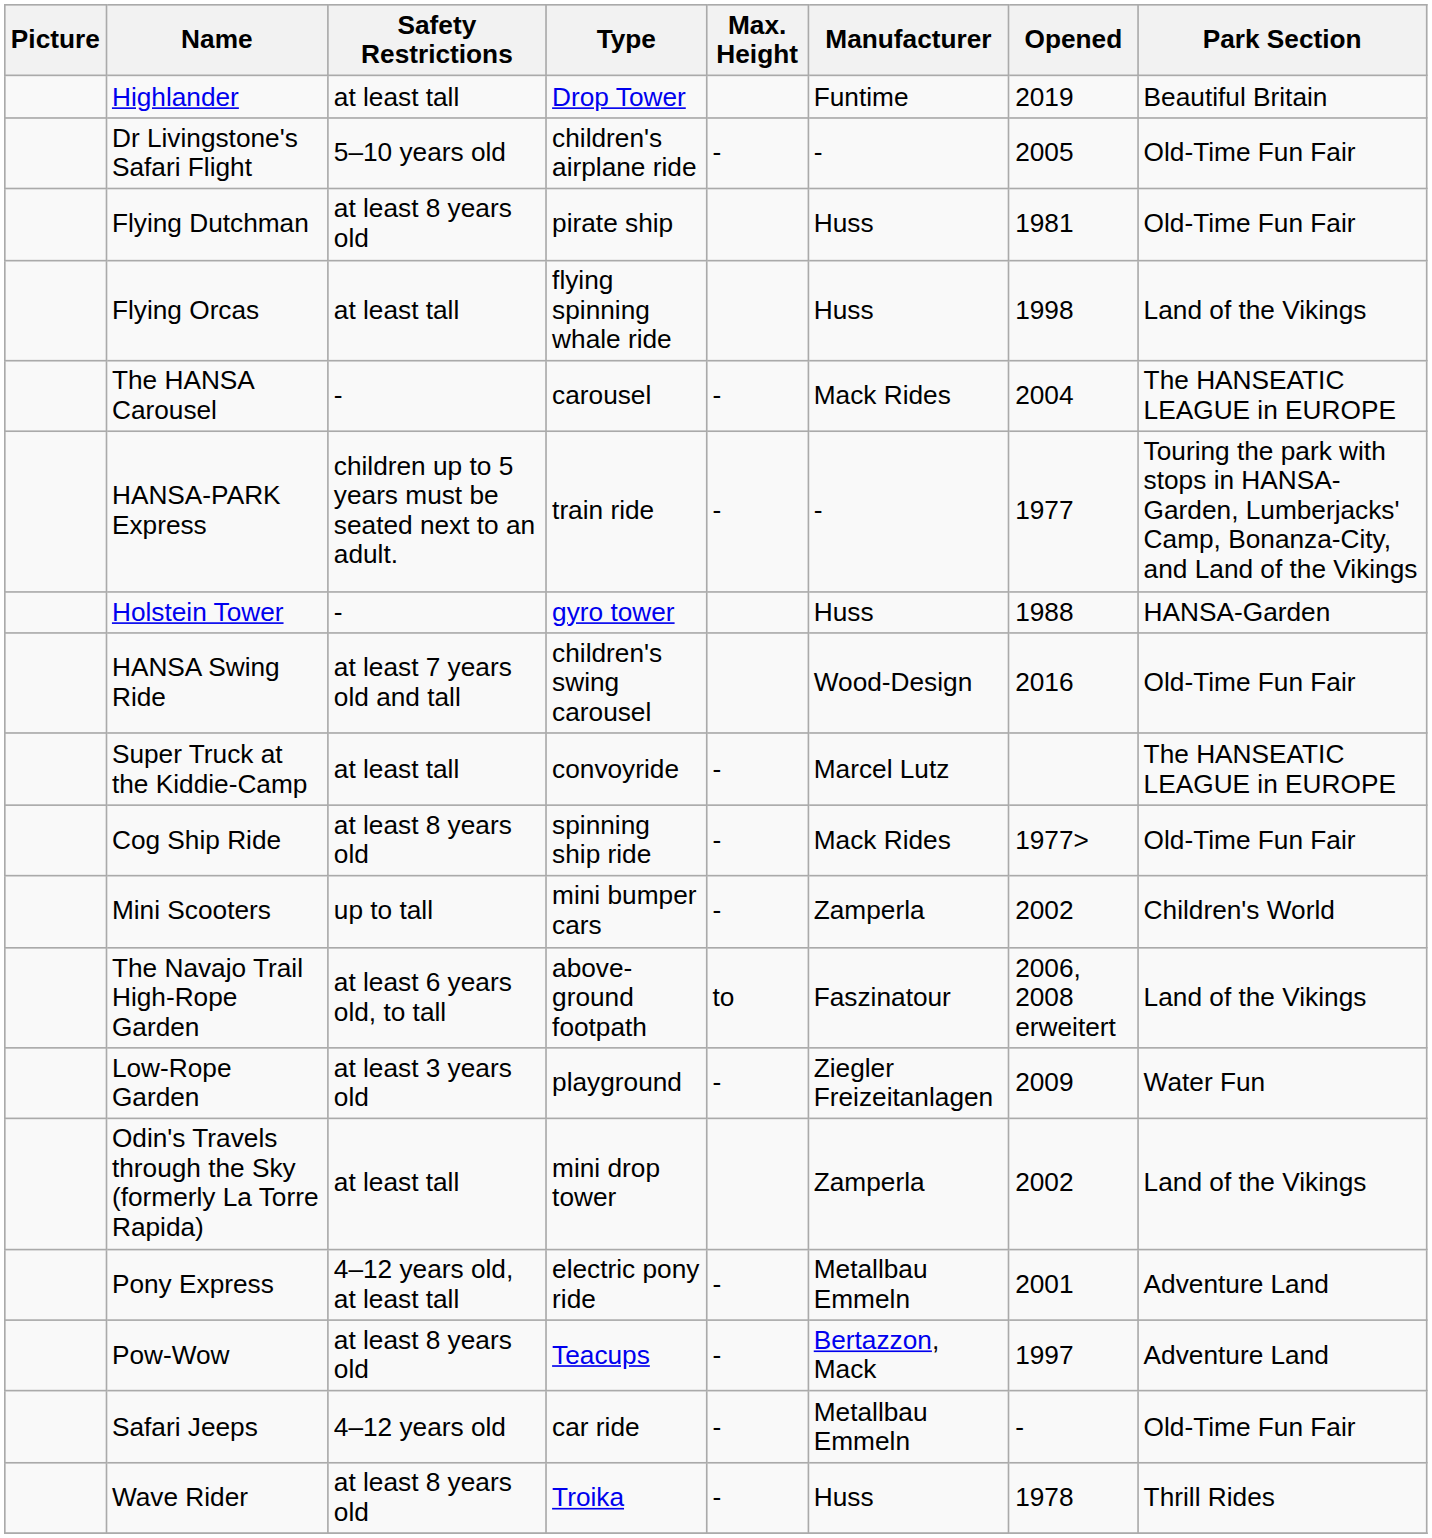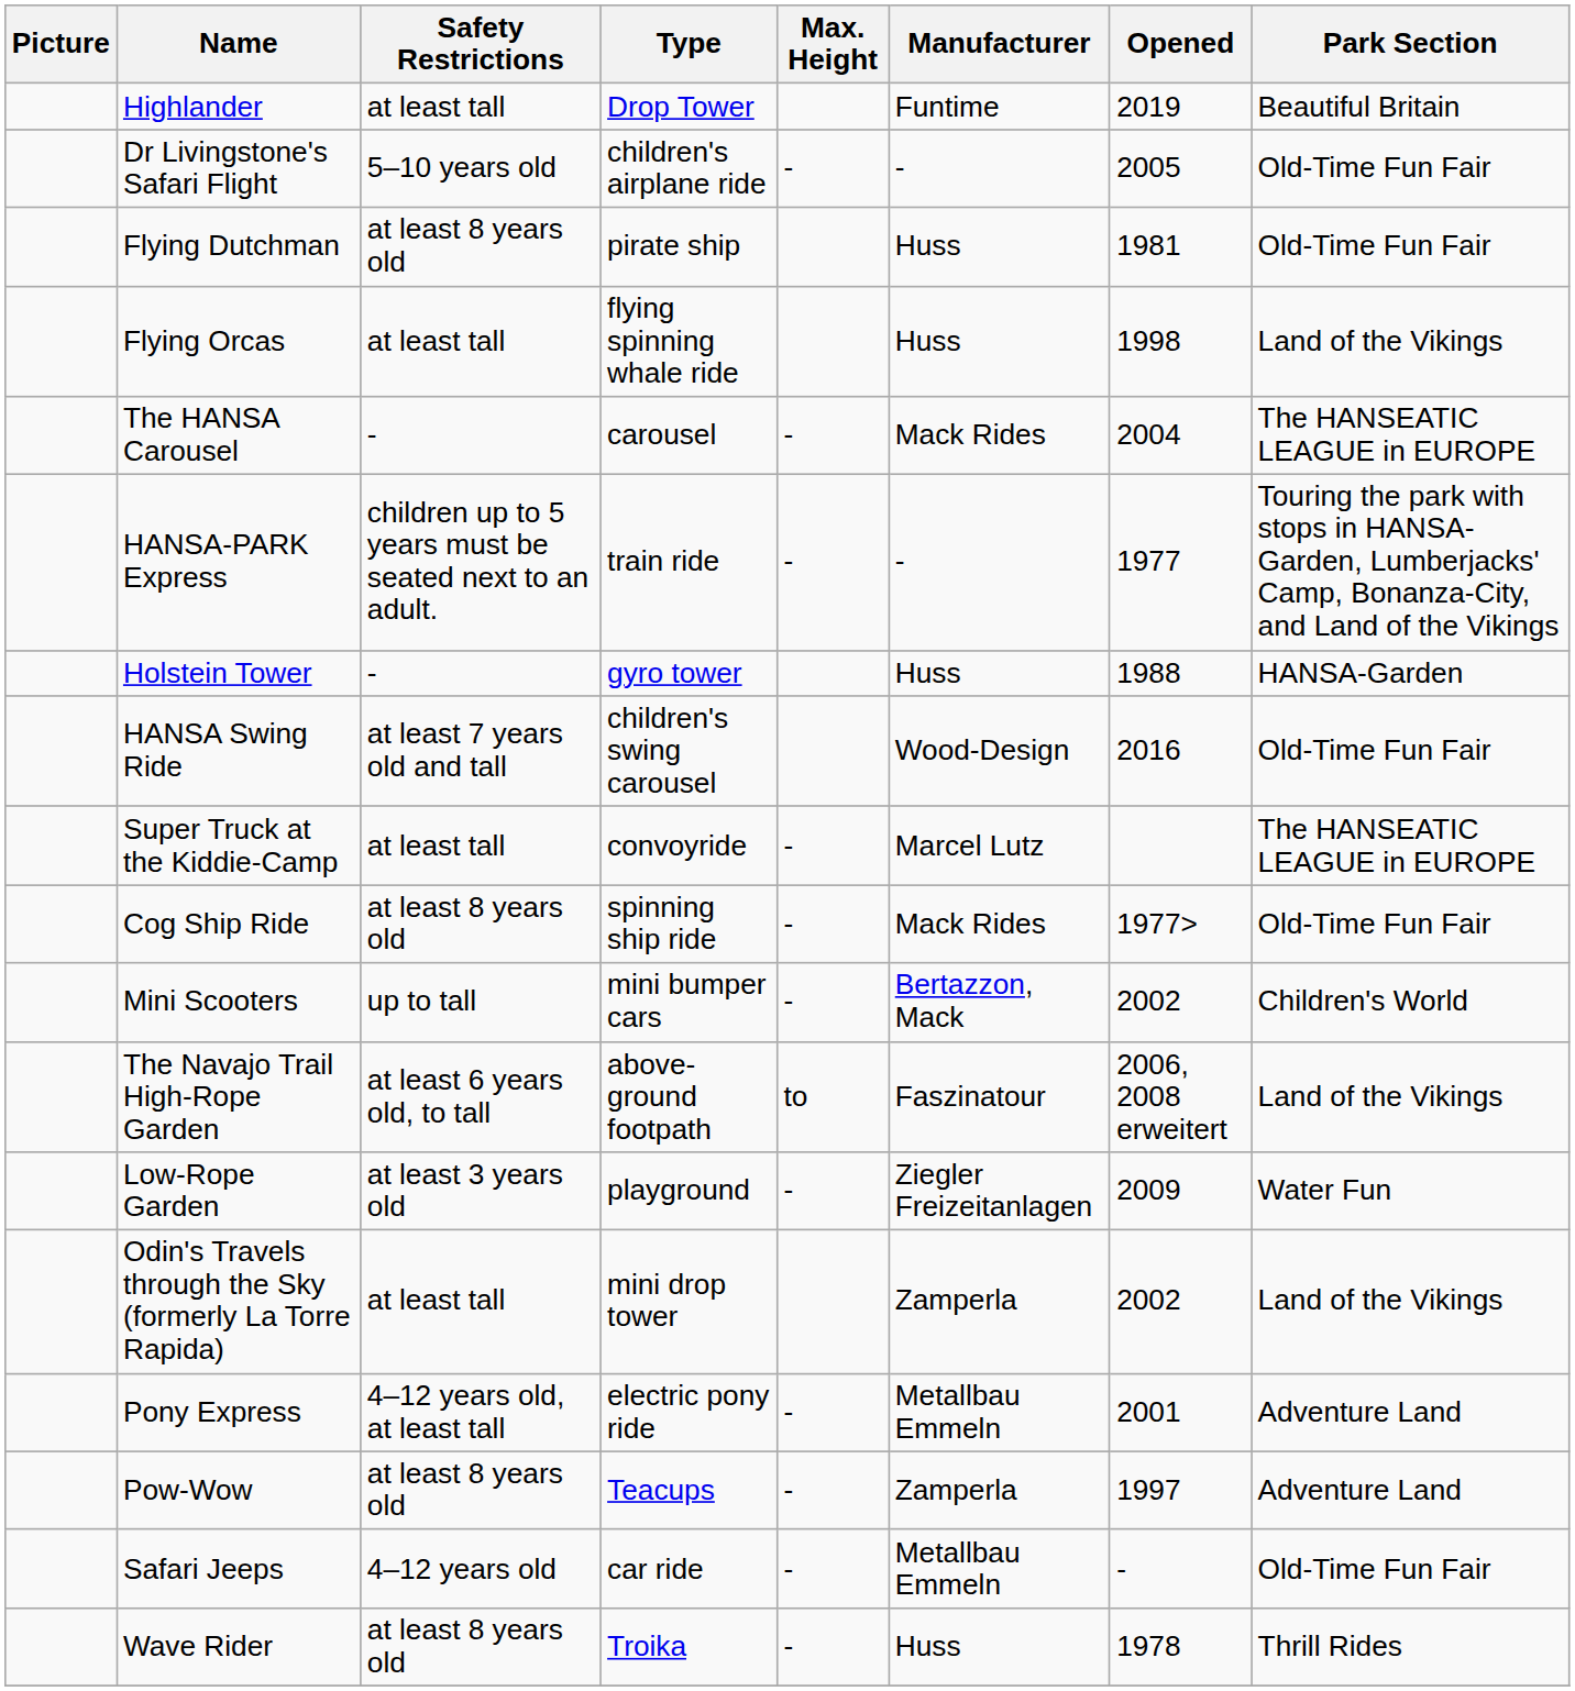Mini Scooters | Manufacturer: Zamperla -> Bertazzon, Mack
Pow-Wow | Manufacturer: Bertazzon, Mack -> Zamperla
